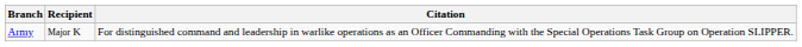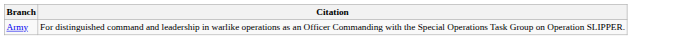- column: Recipient | Major K
